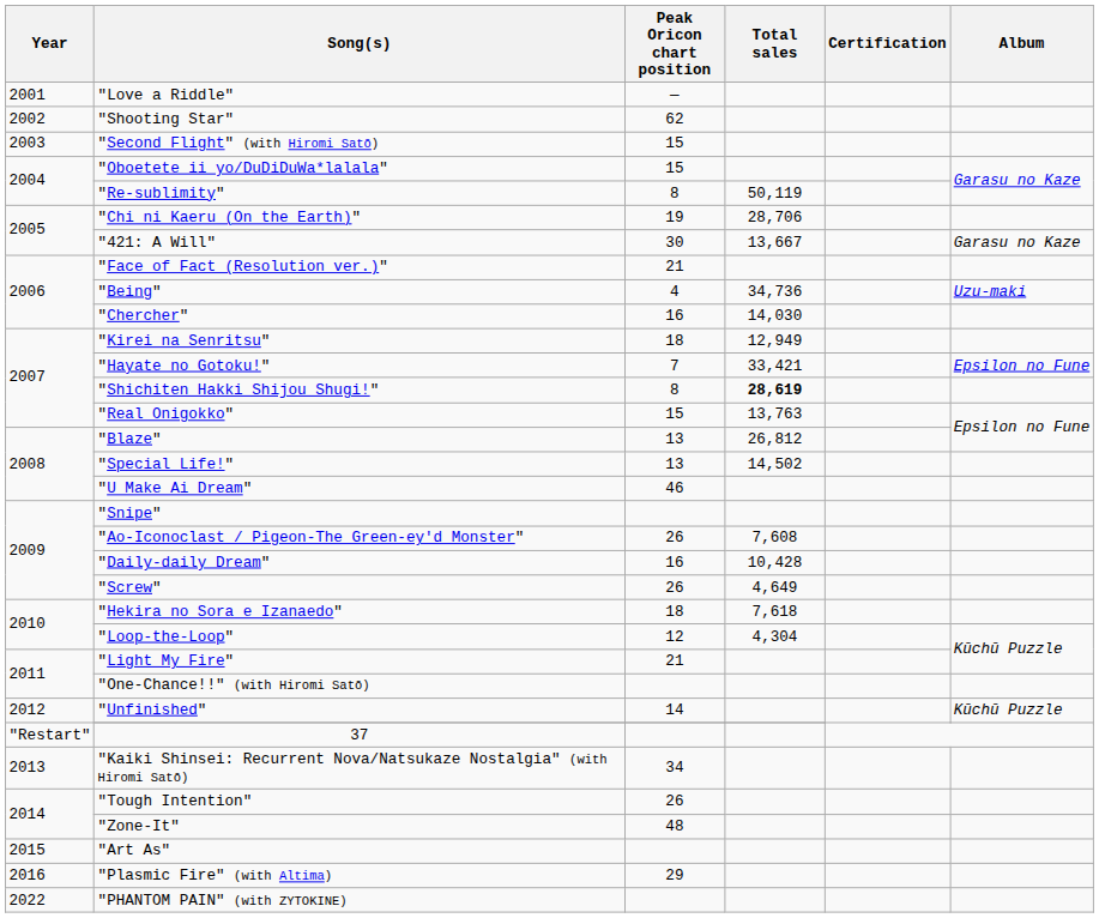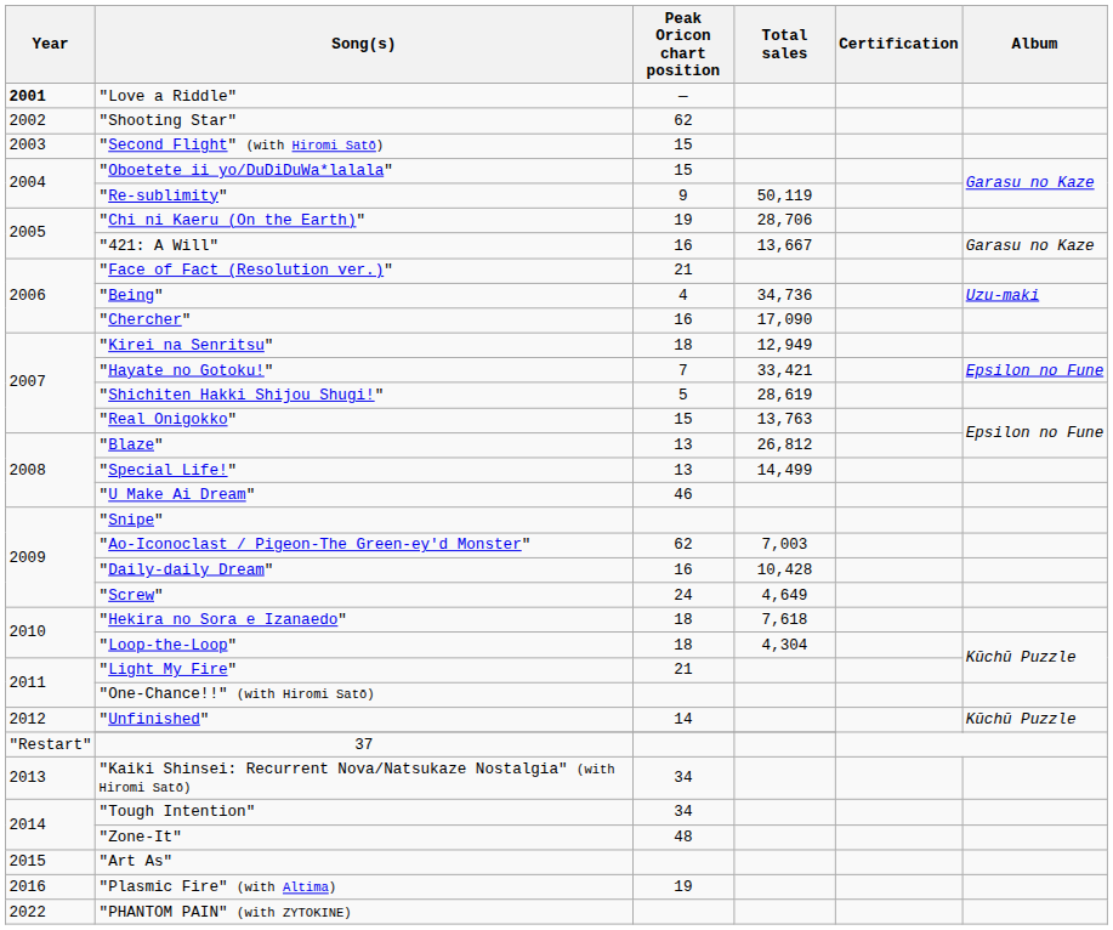"Love a Riddle" | Year: normal -> bold
"Re-sublimity" | Peak Oricon chart position: 8 -> 9
"421: A Will" | Peak Oricon chart position: 30 -> 16
"Chercher" | Total sales: 14,030 -> 17,090
"Shichiten Hakki Shijou Shugi!" | Peak Oricon chart position: 8 -> 5
"Shichiten Hakki Shijou Shugi!" | Total sales: bold -> normal
"Special Life!" | Total sales: 14,502 -> 14,499
"Ao-Iconoclast / Pigeon-The Green-ey'd Monster" | Peak Oricon chart position: 26 -> 62
"Ao-Iconoclast / Pigeon-The Green-ey'd Monster" | Total sales: 7,608 -> 7,003
"Screw" | Peak Oricon chart position: 26 -> 24
"Loop-the-Loop" | Peak Oricon chart position: 12 -> 18
"Tough Intention" | Peak Oricon chart position: 26 -> 34
"Plasmic Fire" (with Altima) | Peak Oricon chart position: 29 -> 19
